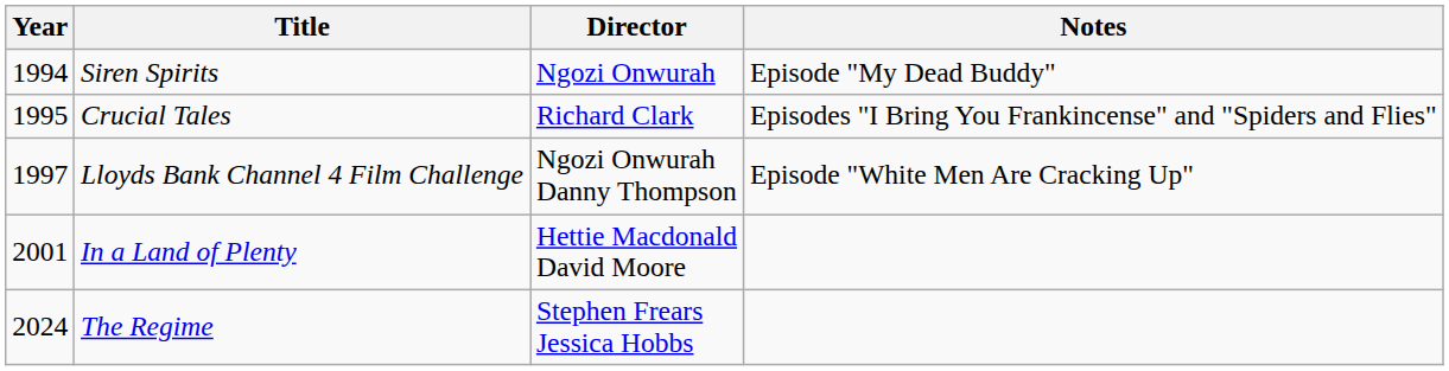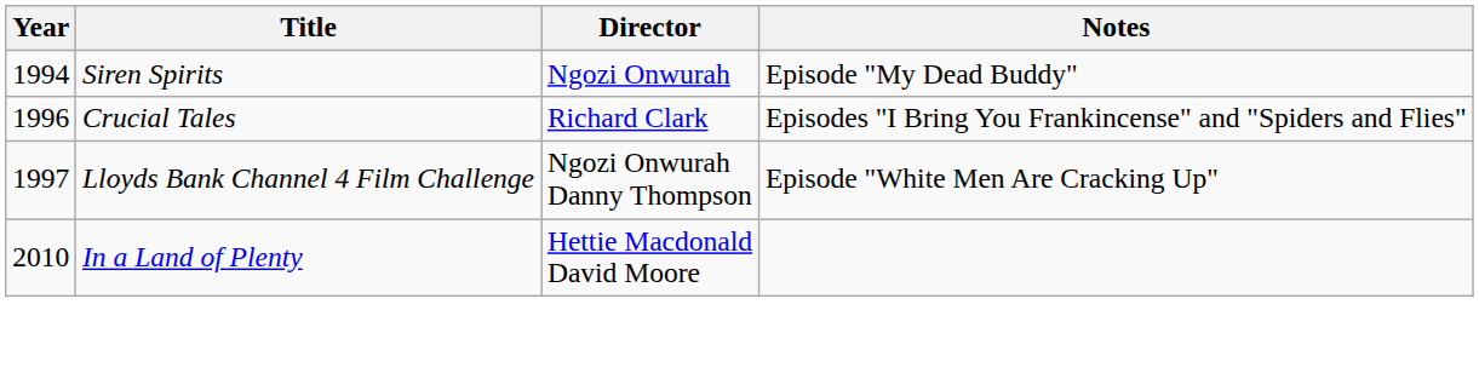Crucial Tales | Year: 1995 -> 1996
In a Land of Plenty | Year: 2001 -> 2010
- row: 2024 | The Regime | Stephen Frears Jessica Hobbs
